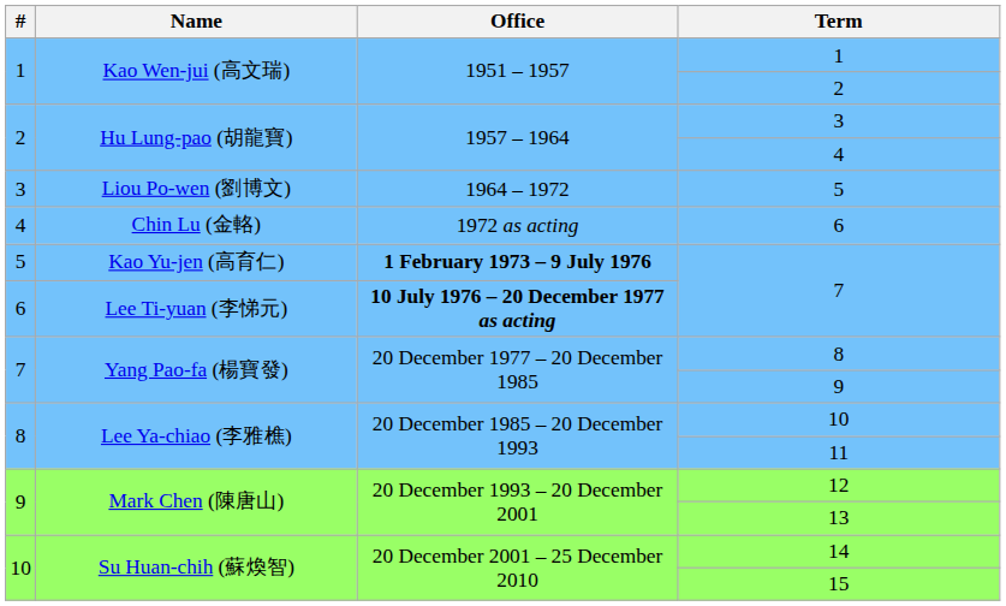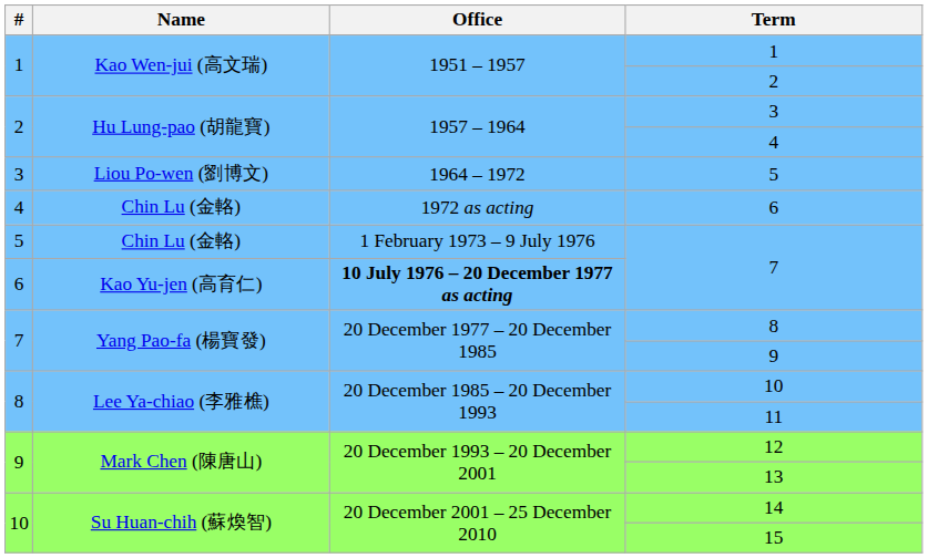5 / 7 | Name: Kao Yu-jen (高育仁) -> Chin Lu (金輅)
5 / 7 | Office: bold -> normal
6 / 7 | Name: Lee Ti-yuan (李悌元) -> Kao Yu-jen (高育仁)
